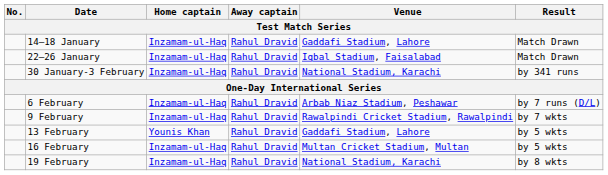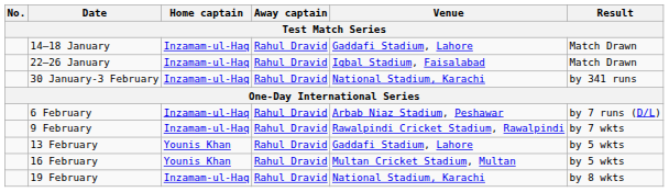16 February | Home captain: Inzamam-ul-Haq -> Younis Khan
